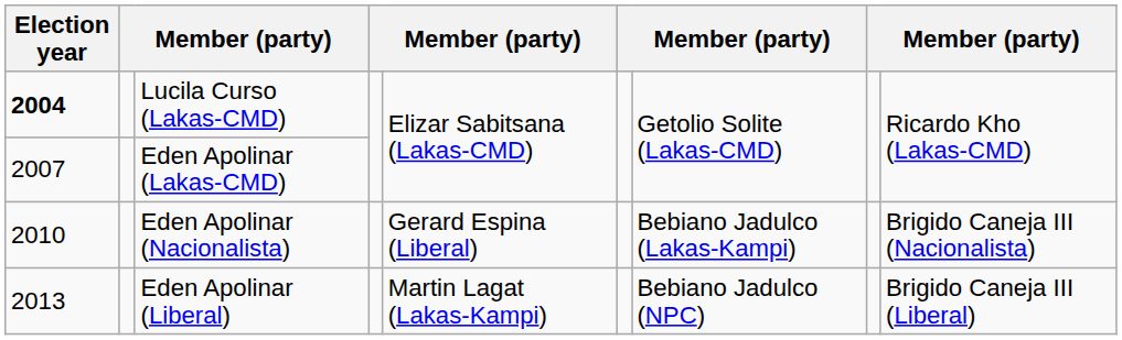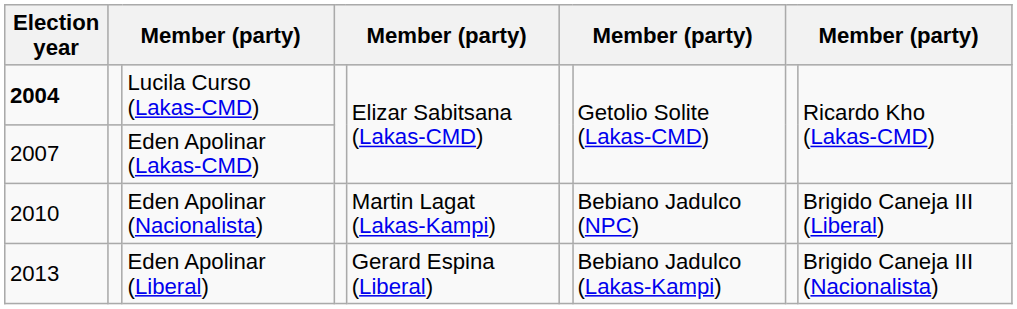Eden Apolinar (Nacionalista) | column 5: Gerard Espina (Liberal) -> Martin Lagat (Lakas-Kampi)
Eden Apolinar (Nacionalista) | column 7: Bebiano Jadulco (Lakas-Kampi) -> Bebiano Jadulco (NPC)
Eden Apolinar (Nacionalista) | column 9: Brigido Caneja III (Nacionalista) -> Brigido Caneja III (Liberal)
Eden Apolinar (Liberal) | column 5: Martin Lagat (Lakas-Kampi) -> Gerard Espina (Liberal)
Eden Apolinar (Liberal) | column 7: Bebiano Jadulco (NPC) -> Bebiano Jadulco (Lakas-Kampi)
Eden Apolinar (Liberal) | column 9: Brigido Caneja III (Liberal) -> Brigido Caneja III (Nacionalista)
